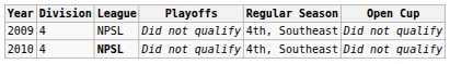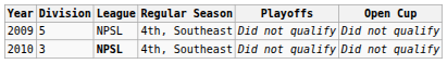columns swapped: Regular Season <-> Playoffs
2009 | Division: 4 -> 5
2010 | Division: 4 -> 3
